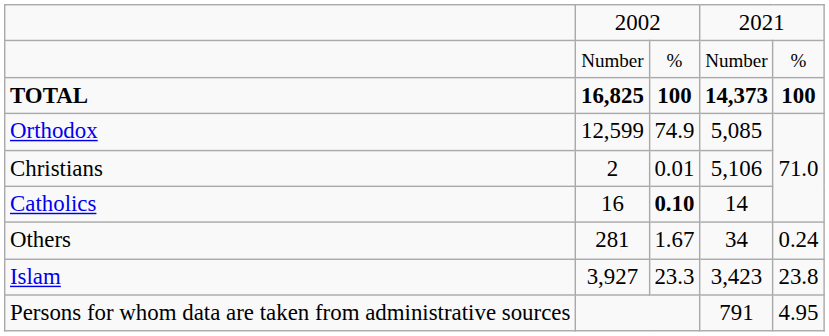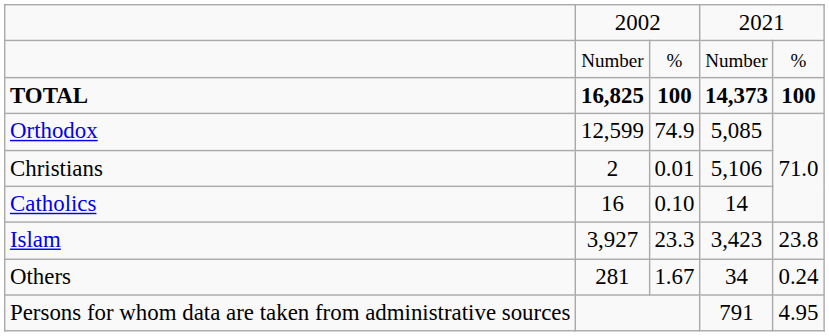Catholics | column 3: bold -> normal
rows swapped: Islam <-> Others
